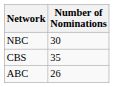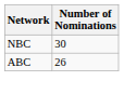- row: CBS | 35
